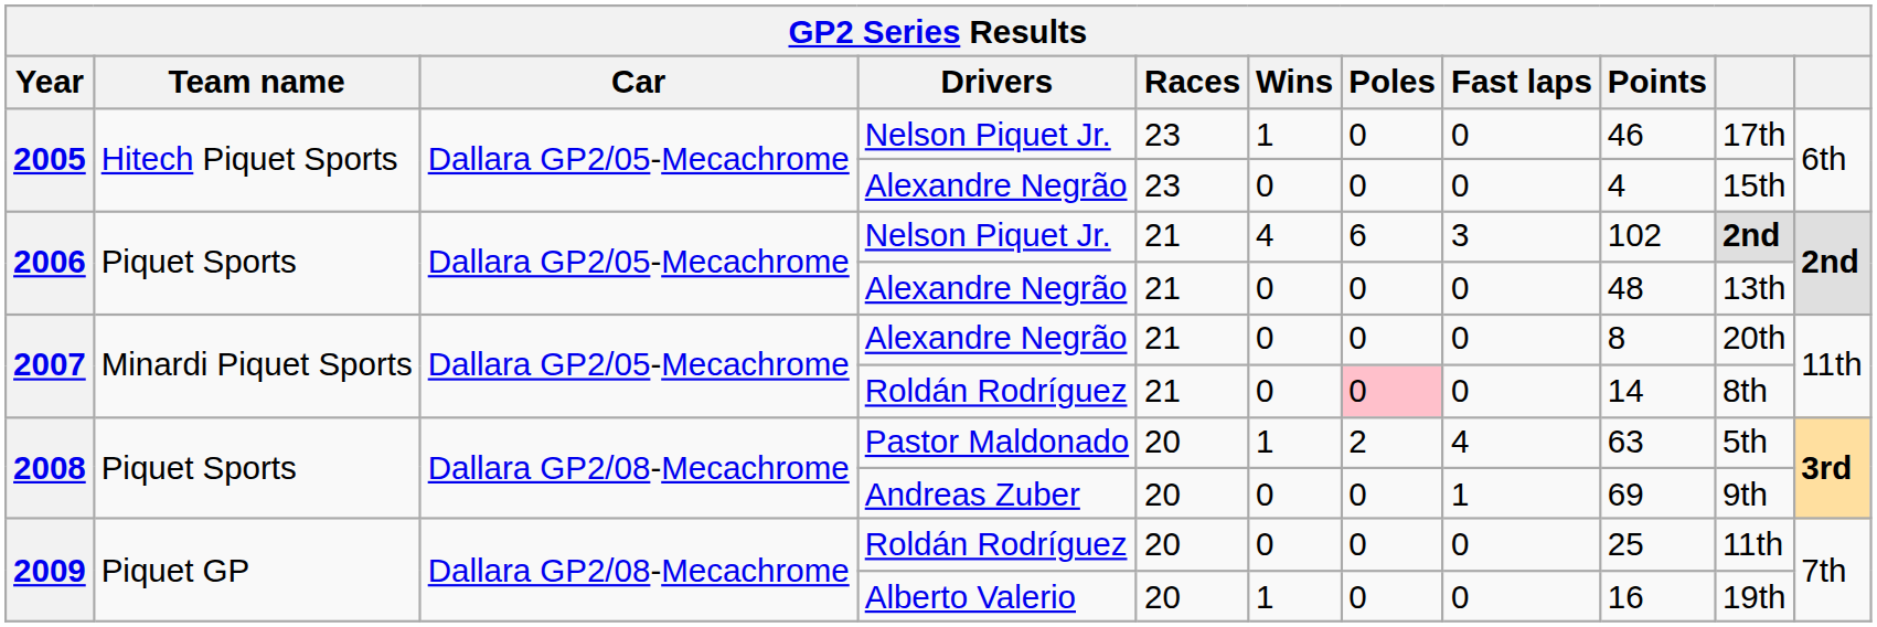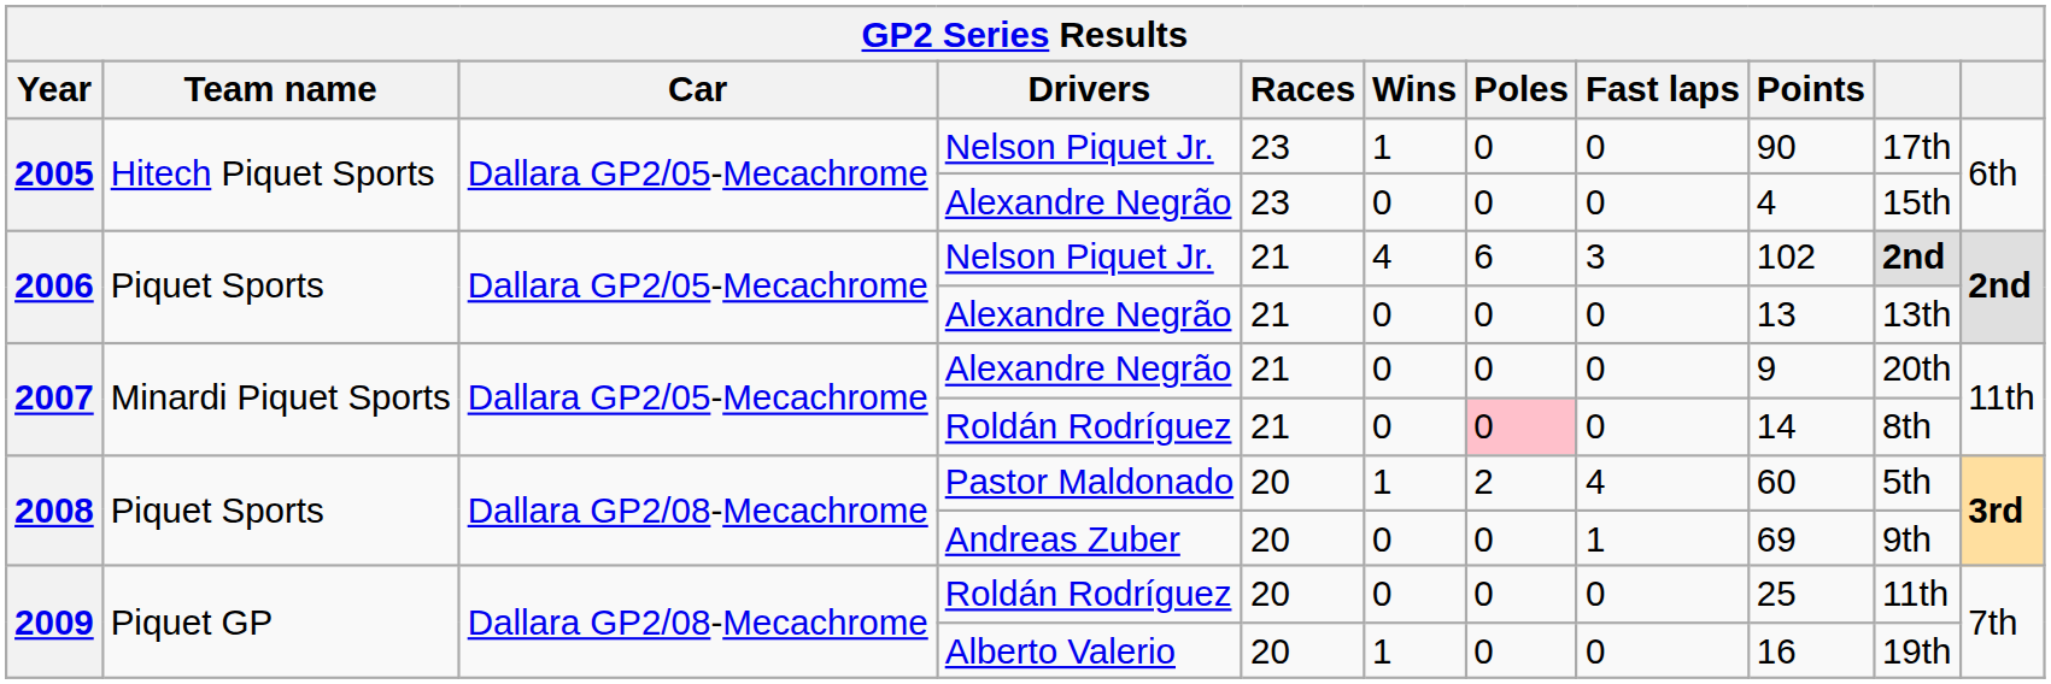2005 / Nelson Piquet Jr. | Points: 46 -> 90
2006 / Alexandre Negrão | Points: 48 -> 13
2007 / Alexandre Negrão | Points: 8 -> 9
Pastor Maldonado | Points: 63 -> 60
